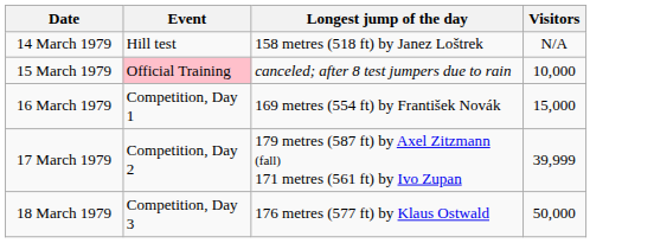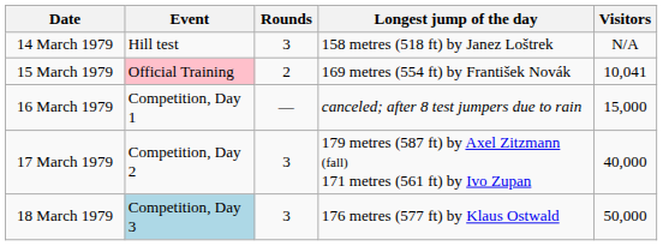+ column: Rounds | 3 | 2 | — | 3 | 3
15 March 1979 | Longest jump of the day: canceled; after 8 test jumpers due to rain -> 169 metres (554 ft) by František Novák
15 March 1979 | Visitors: 10,000 -> 10,041
16 March 1979 | Longest jump of the day: 169 metres (554 ft) by František Novák -> canceled; after 8 test jumpers due to rain
17 March 1979 | Visitors: 39,999 -> 40,000
18 March 1979 | Event: no background -> lightblue background
